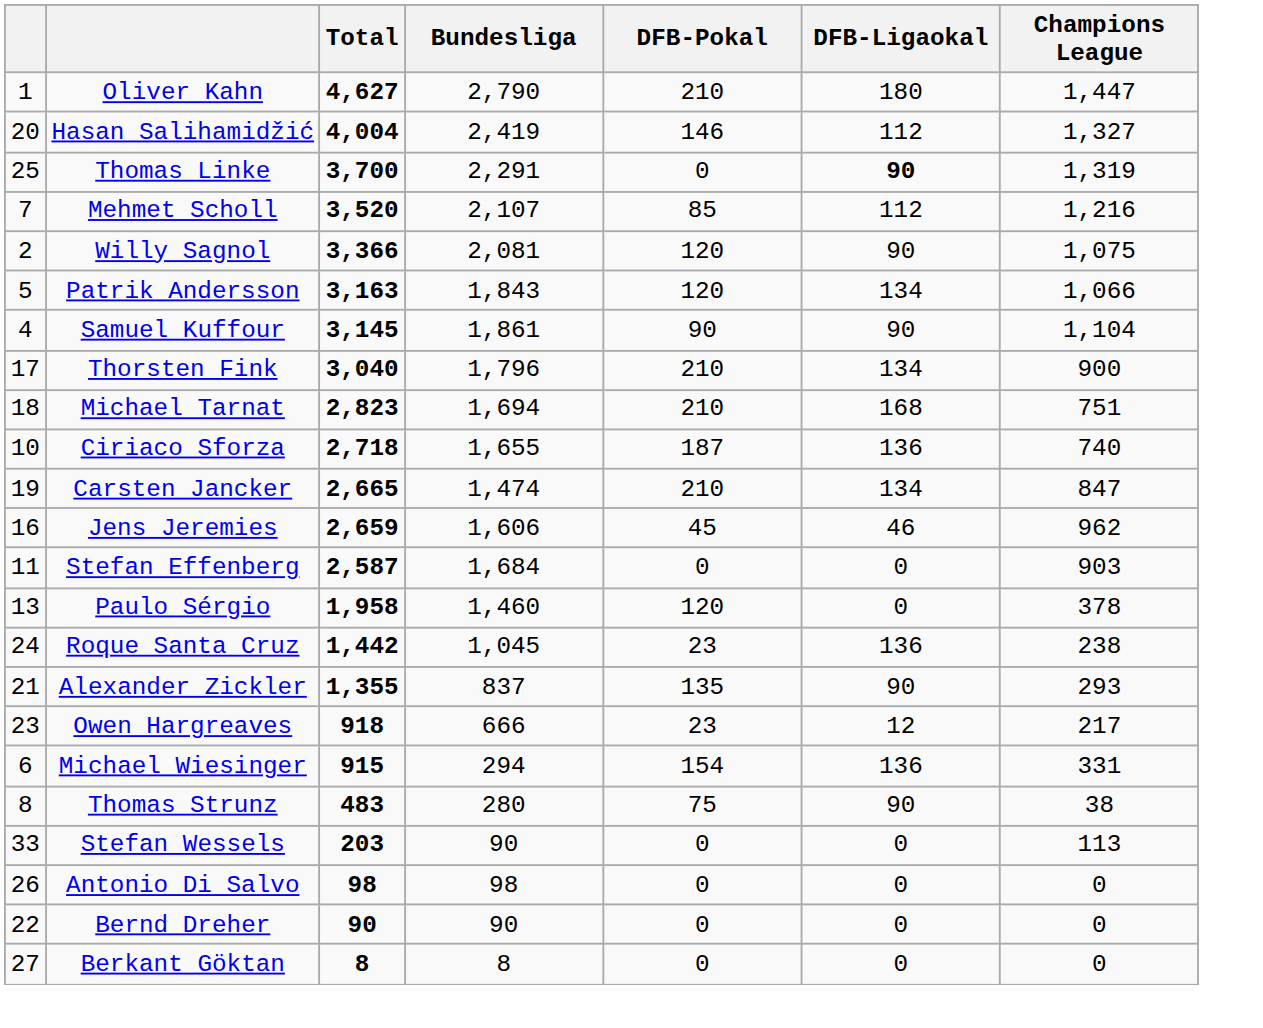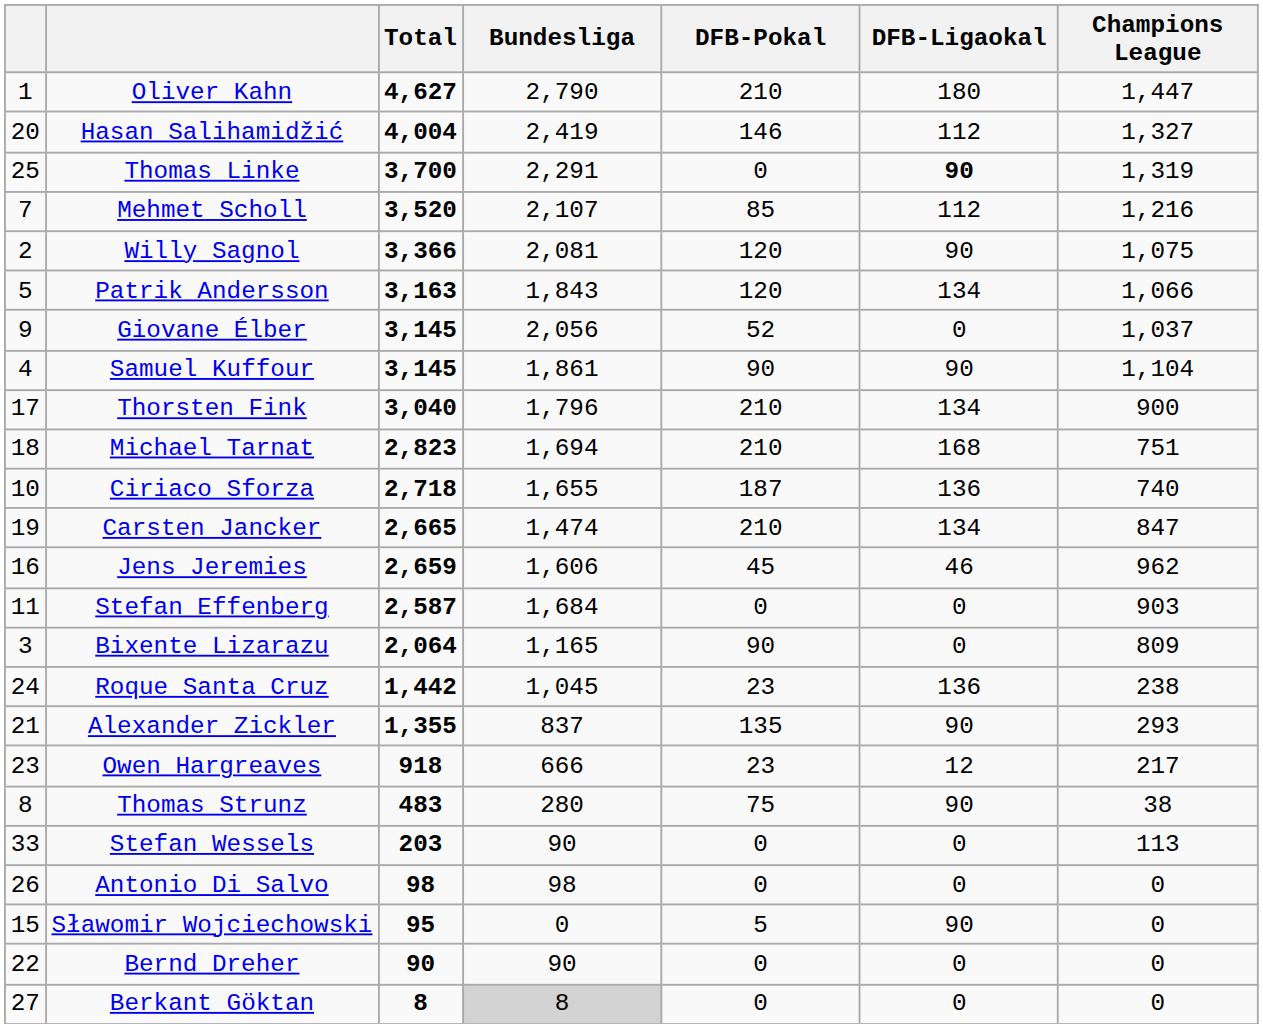+ row: 9 | Giovane Élber | 3,145 | 2,056 | 52 | 0 | 1,037
+ row: 3 | Bixente Lizarazu | 2,064 | 1,165 | 90 | 0 | 809
- row: 13 | Paulo Sérgio | 1,958 | 1,460 | 120 | 0 | 378
- row: 6 | Michael Wiesinger | 915 | 294 | 154 | 136 | 331
+ row: 15 | Sławomir Wojciechowski | 95 | 0 | 5 | 90 | 0
Berkant Göktan | Bundesliga: no background -> lightgrey background
